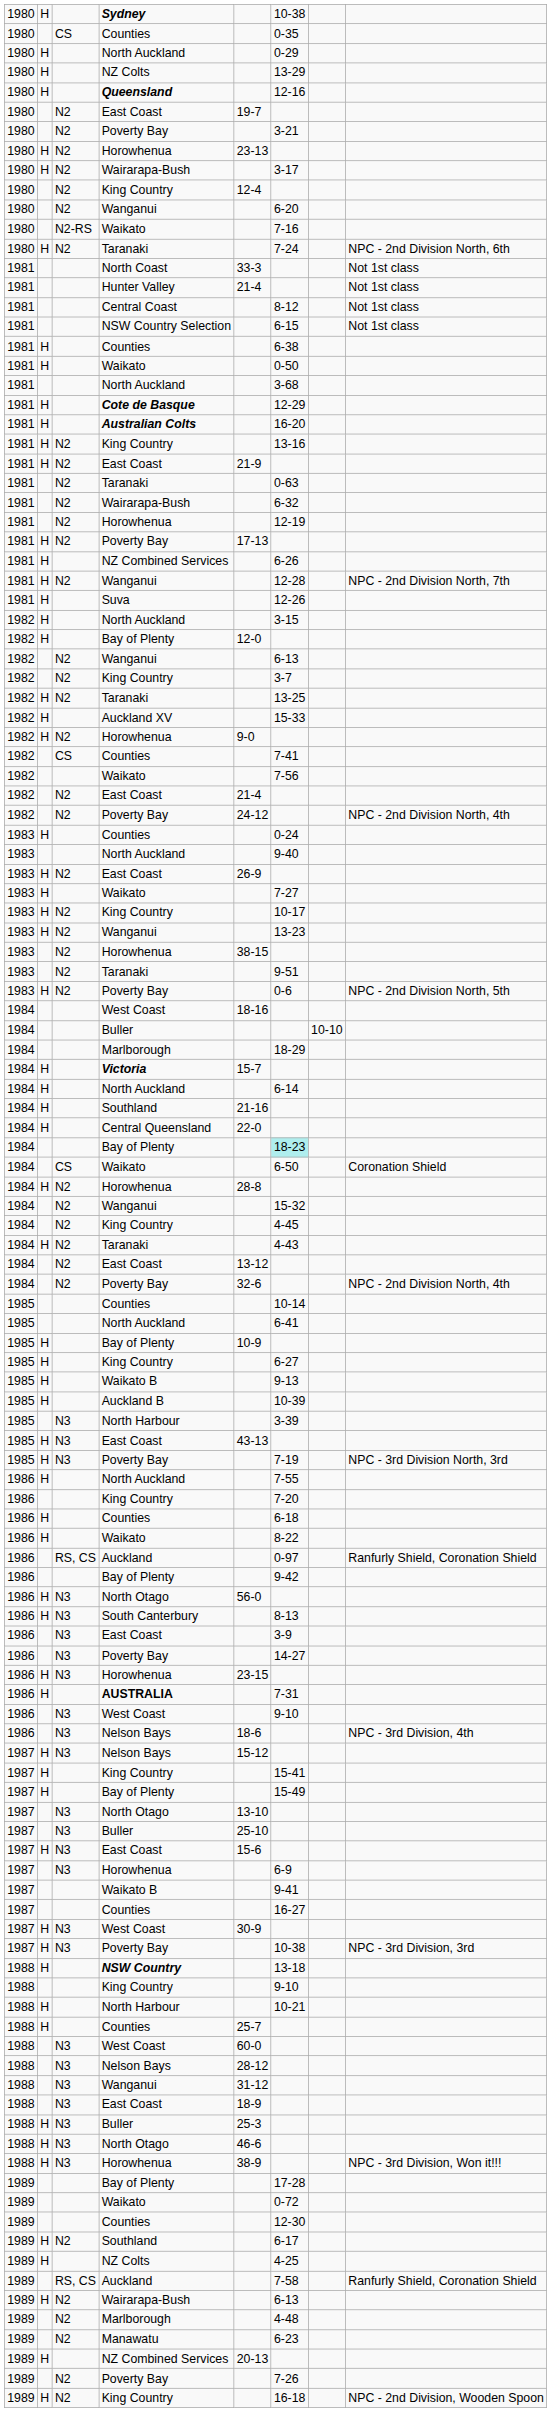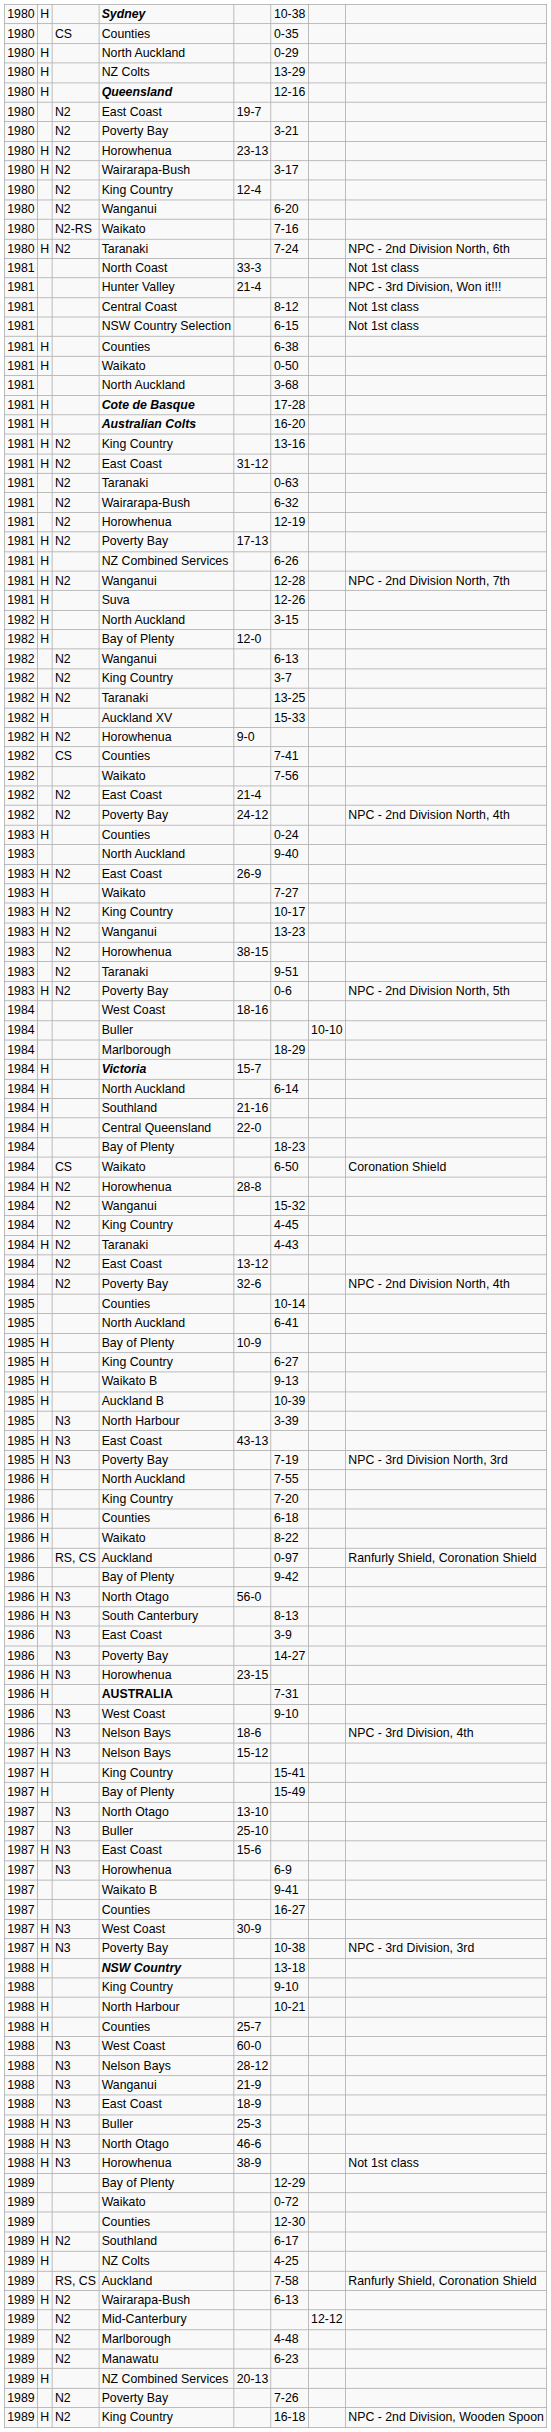Hunter Valley | column 8: Not 1st class -> NPC - 3rd Division, Won it!!!
Cote de Basque | column 6: 12-29 -> 17-28
1981 / East Coast | column 5: 21-9 -> 31-12
1984 / Bay of Plenty | column 6: paleturquoise background -> no background
1988 / Wanganui | column 5: 31-12 -> 21-9
1988 / Horowhenua | column 8: NPC - 3rd Division, Won it!!! -> Not 1st class
1989 / Bay of Plenty | column 6: 17-28 -> 12-29
+ row: 1989 | N2 | Mid-Canterbury | 12-12
